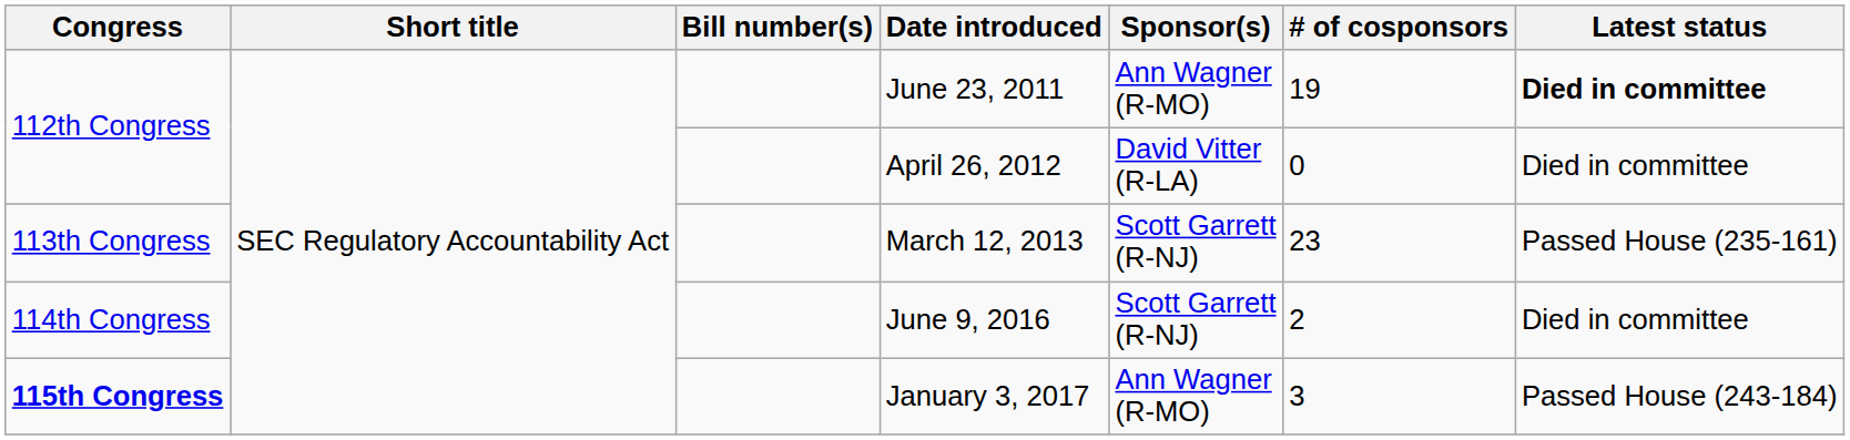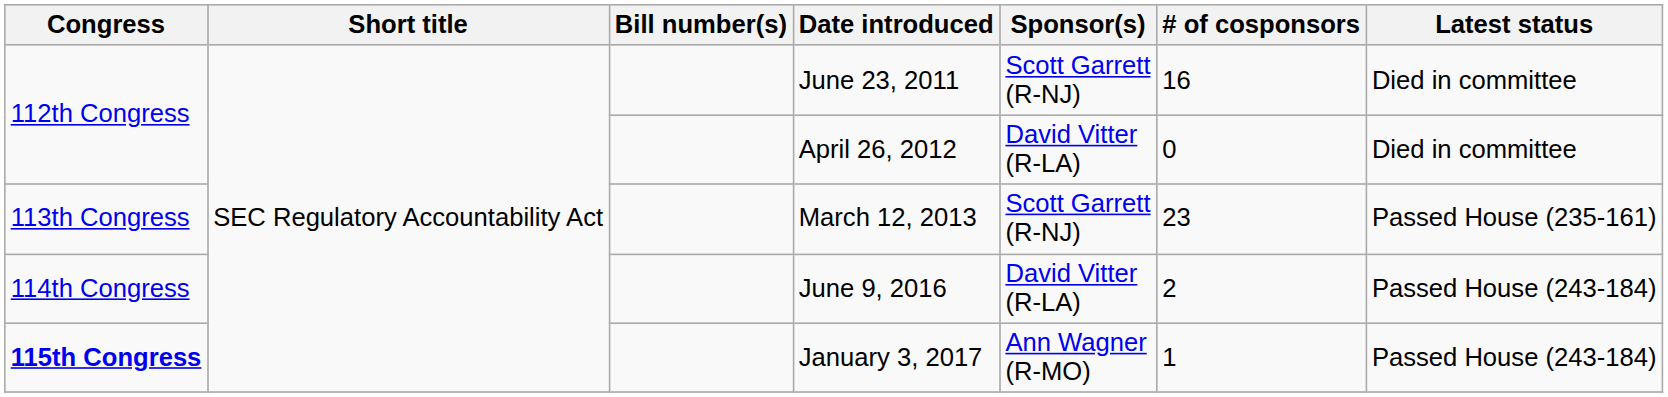June 23, 2011 | Sponsor(s): Ann Wagner (R-MO) -> Scott Garrett (R-NJ)
June 23, 2011 | # of cosponsors: 19 -> 16
June 23, 2011 | Latest status: bold -> normal
June 9, 2016 | Sponsor(s): Scott Garrett (R-NJ) -> David Vitter (R-LA)
June 9, 2016 | Latest status: Died in committee -> Passed House (243-184)
January 3, 2017 | # of cosponsors: 3 -> 1
